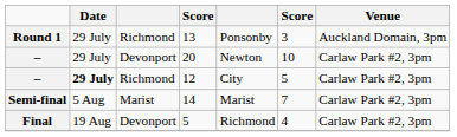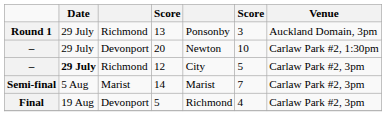20 | Venue: Carlaw Park #2, 3pm -> Carlaw Park #2, 1:30pm
